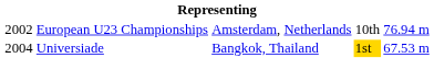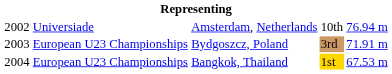Amsterdam, Netherlands | column 2: European U23 Championships -> Universiade
+ row: 2003 | European U23 Championships | Bydgoszcz, Poland | 3rd | 71.91 m
Bangkok, Thailand | column 2: Universiade -> European U23 Championships
